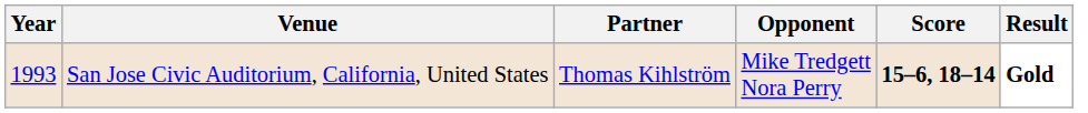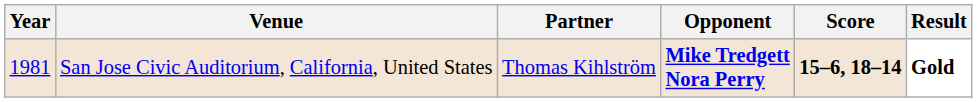San Jose Civic Auditorium, California, United States | Year: 1993 -> 1981
San Jose Civic Auditorium, California, United States | Opponent: normal -> bold
